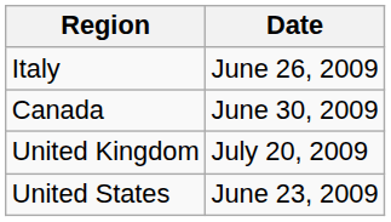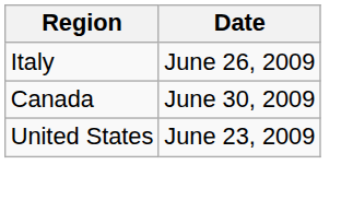- row: United Kingdom | July 20, 2009
